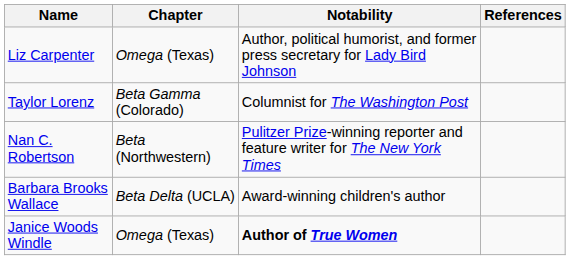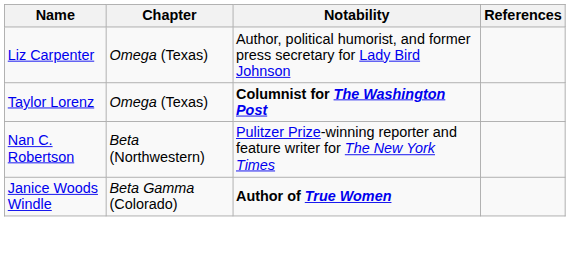Taylor Lorenz | Chapter: Beta Gamma (Colorado) -> Omega (Texas)
Taylor Lorenz | Notability: normal -> bold
- row: Barbara Brooks Wallace | Beta Delta (UCLA) | Award-winning children's author
Janice Woods Windle | Chapter: Omega (Texas) -> Beta Gamma (Colorado)
